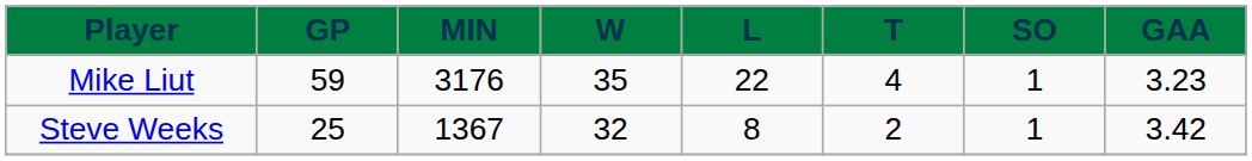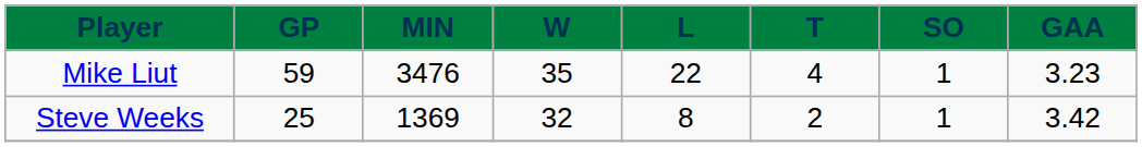Mike Liut | MIN: 3176 -> 3476
Steve Weeks | MIN: 1367 -> 1369
